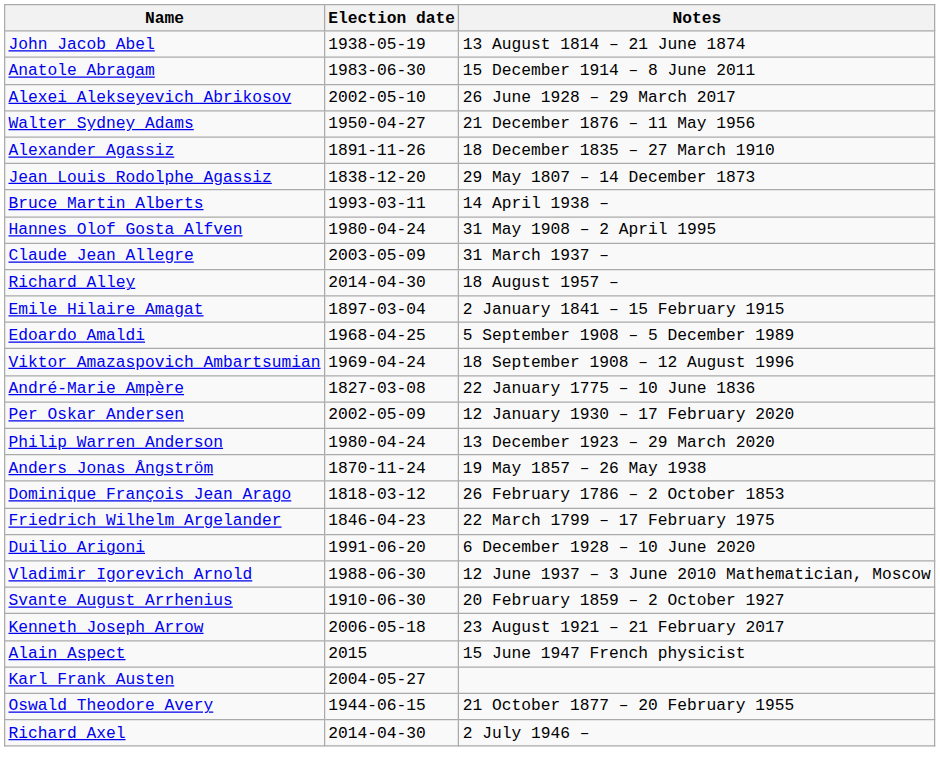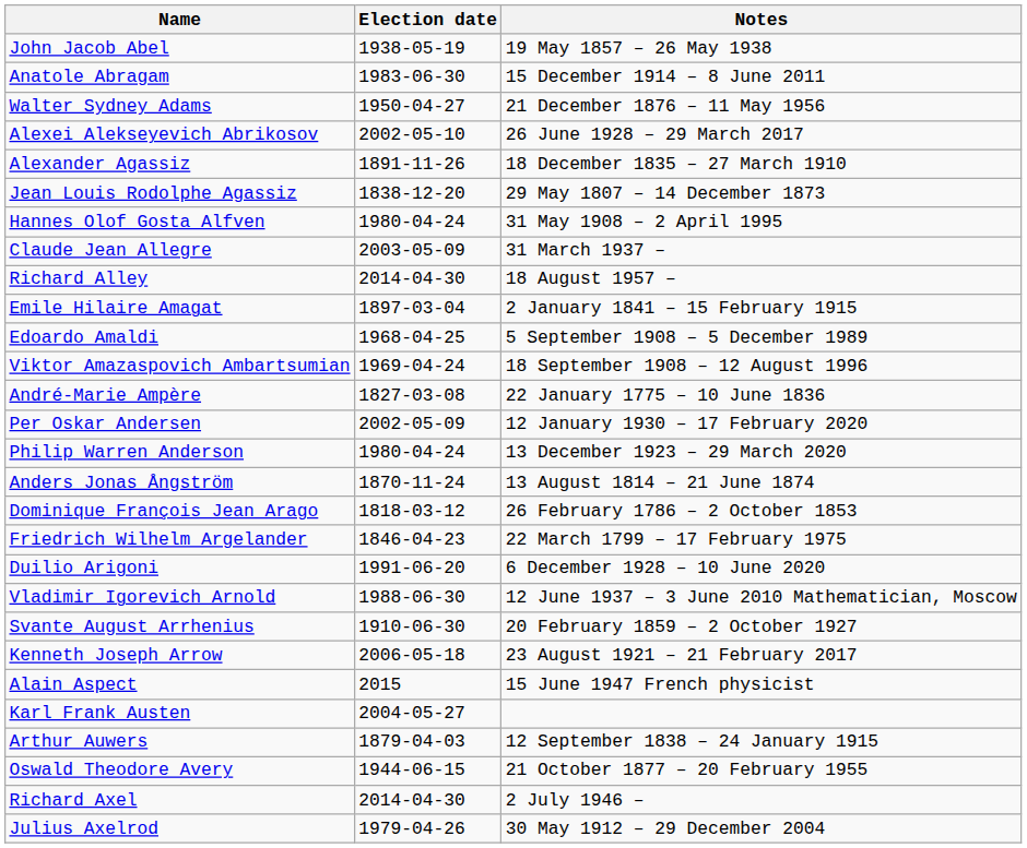John Jacob Abel | Notes: 13 August 1814 – 21 June 1874 -> 19 May 1857 – 26 May 1938
rows swapped: Alexei Alekseyevich Abrikosov <-> Walter Sydney Adams
- row: Bruce Martin Alberts | 1993-03-11 | 14 April 1938 –
Anders Jonas Ångström | Notes: 19 May 1857 – 26 May 1938 -> 13 August 1814 – 21 June 1874
+ row: Arthur Auwers | 1879-04-03 | 12 September 1838 – 24 January 1915
+ row: Julius Axelrod | 1979-04-26 | 30 May 1912 – 29 December 2004
